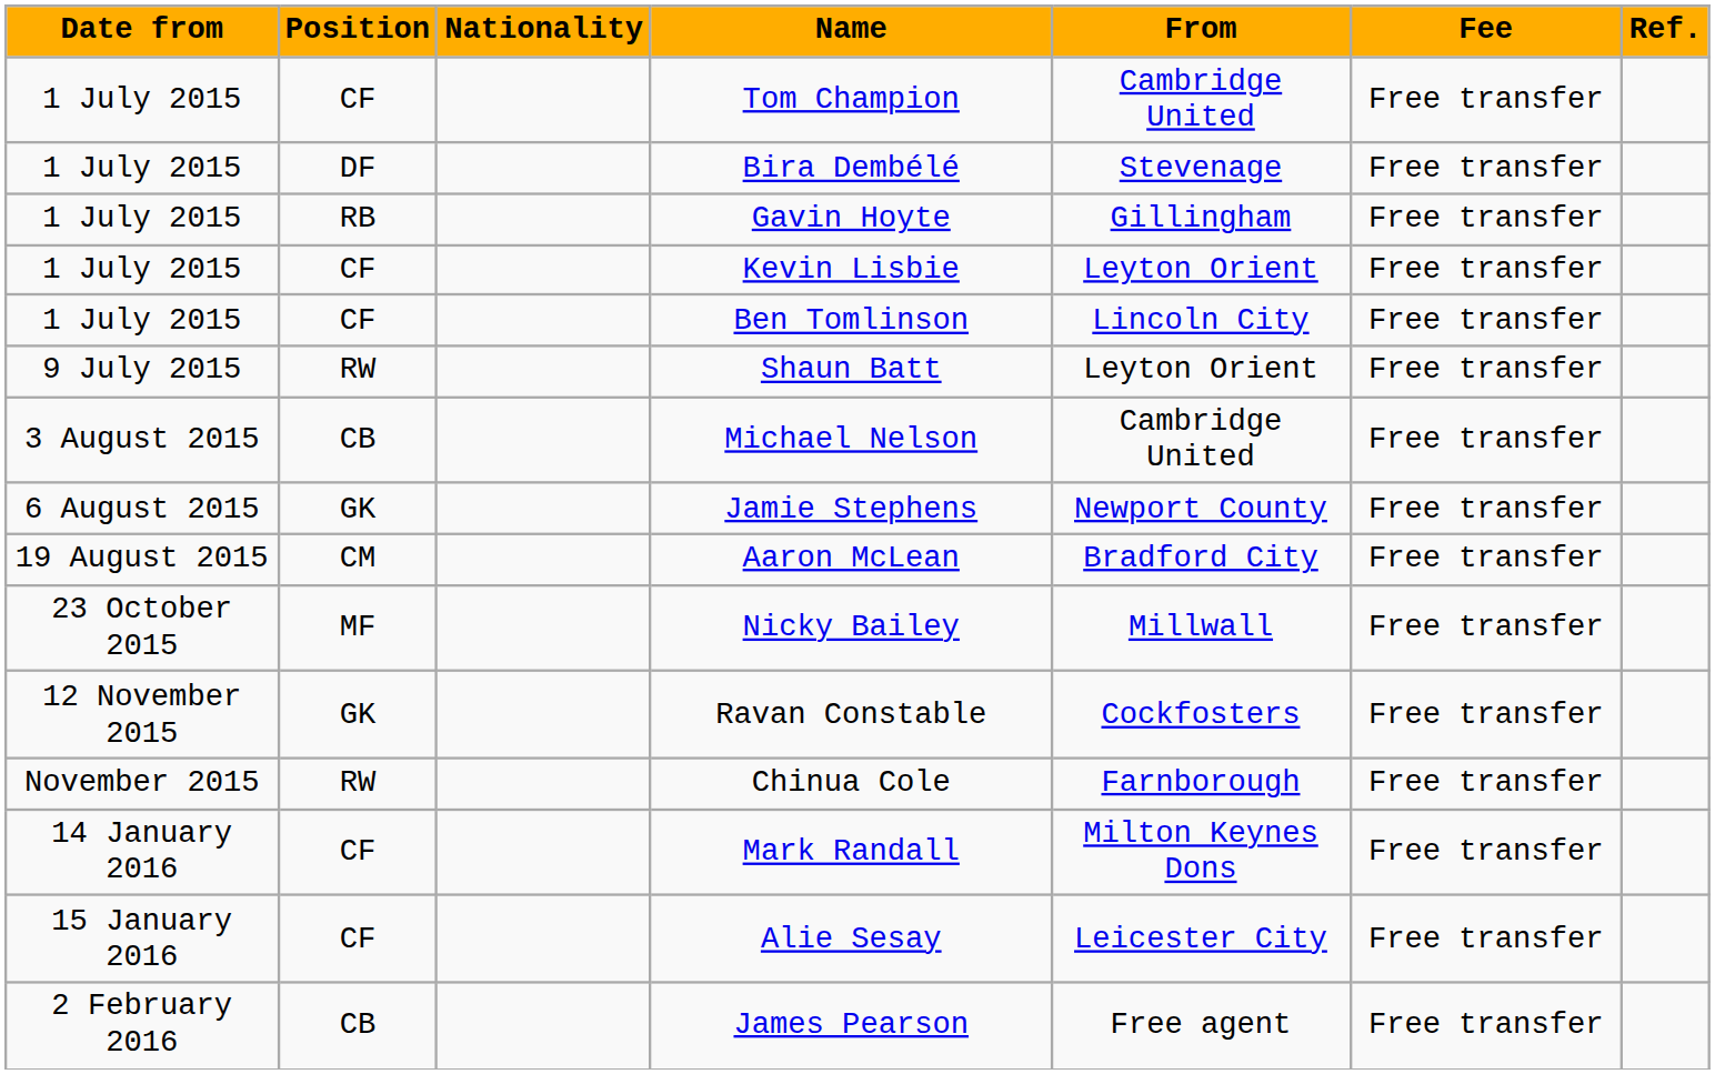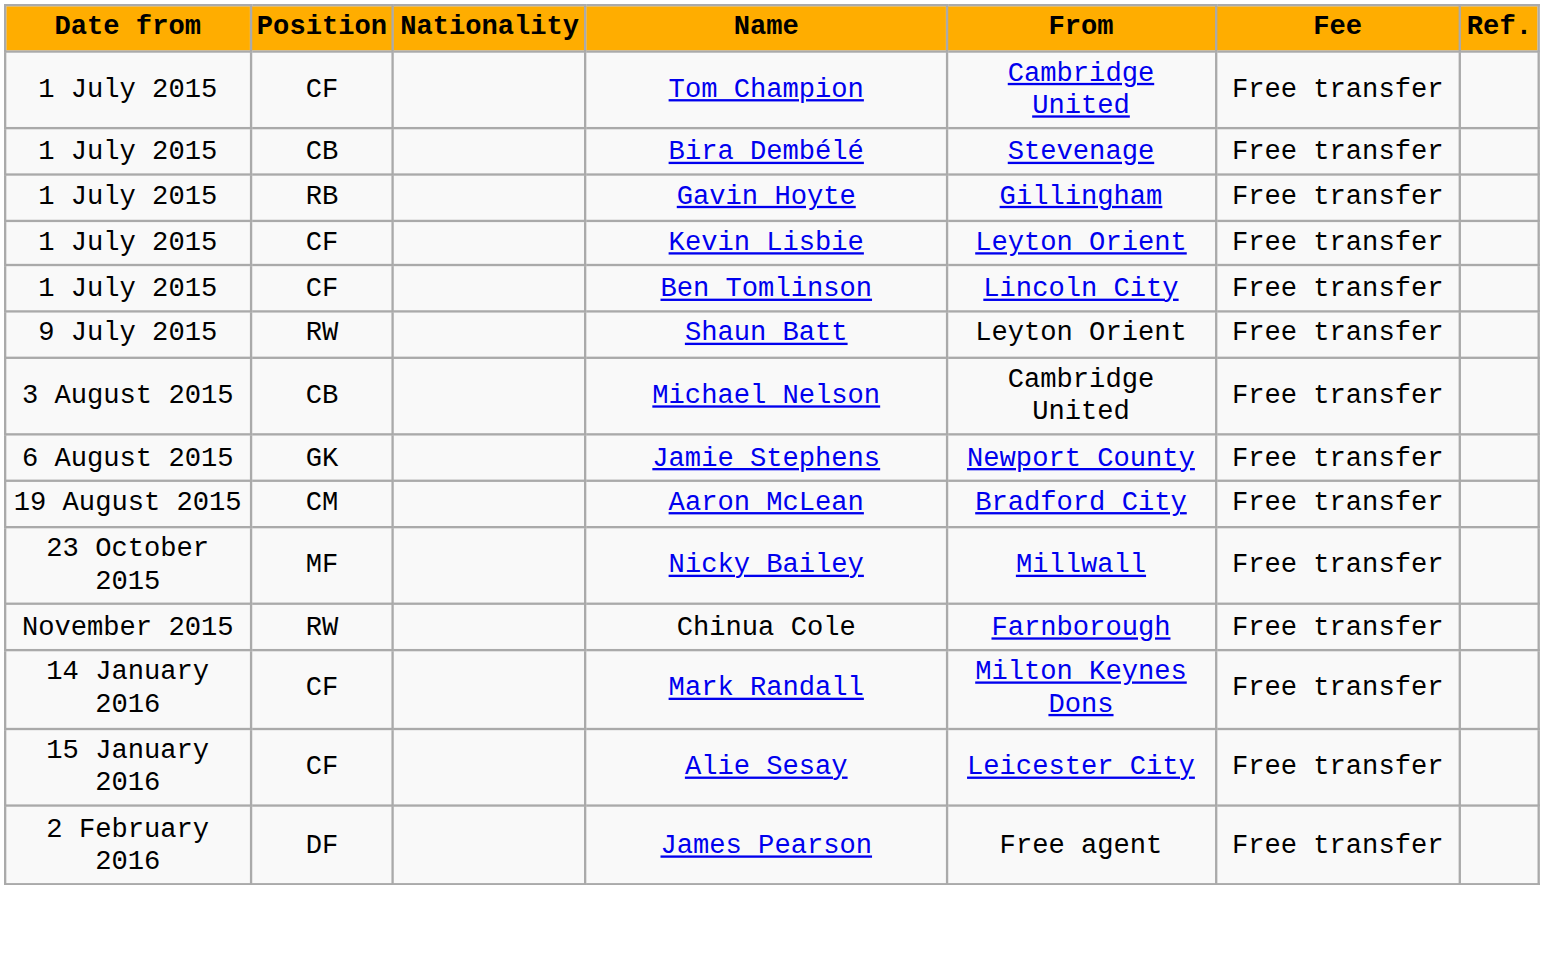Bira Dembélé | Position: DF -> CB
- row: 12 November 2015 | GK | Ravan Constable | Cockfosters | Free transfer
James Pearson | Position: CB -> DF
